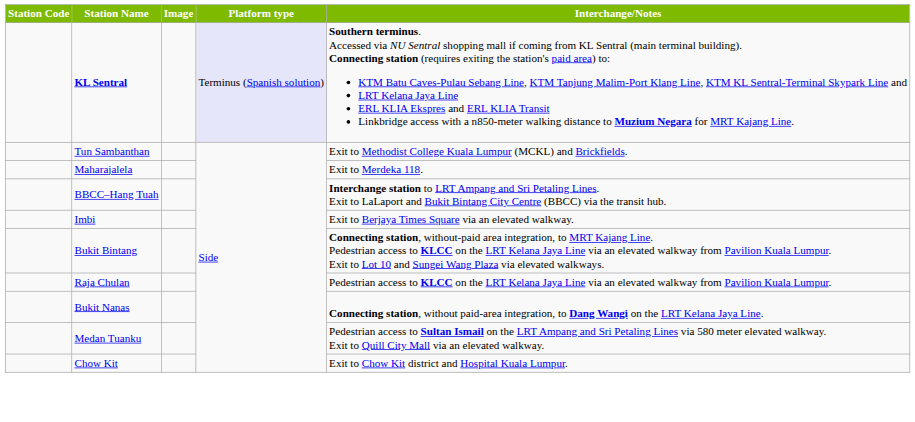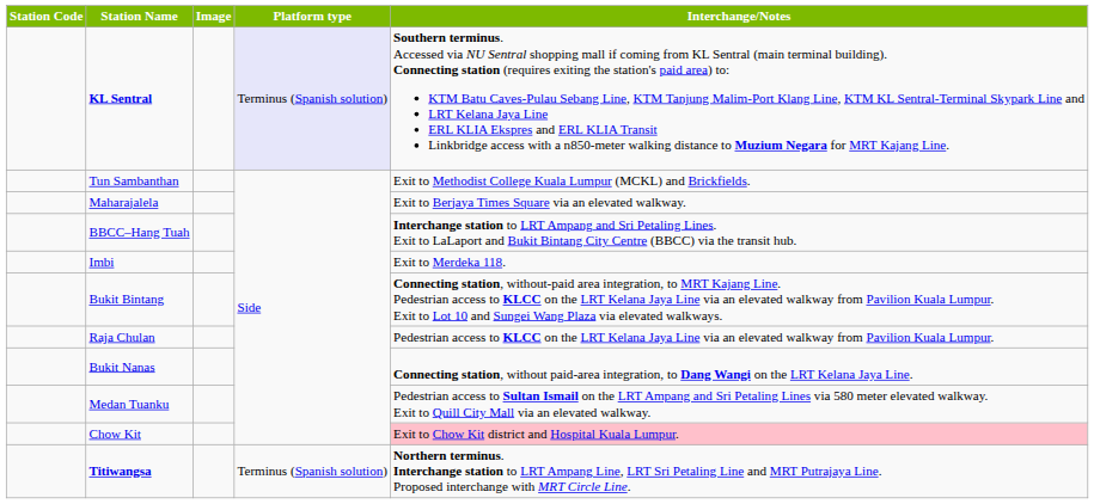Maharajalela | Interchange/Notes: Exit to Merdeka 118. -> Exit to Berjaya Times Square via an elevated walkway.
Imbi | Interchange/Notes: Exit to Berjaya Times Square via an elevated walkway. -> Exit to Merdeka 118.
Chow Kit | Interchange/Notes: no background -> pink background
+ row: Titiwangsa | Terminus (Spanish solution) | Northern terminus. Interchange station to LRT Ampang Line, LRT Sri Petaling Line and MRT Putrajaya Line. Proposed interchange with MRT Circle Line.
